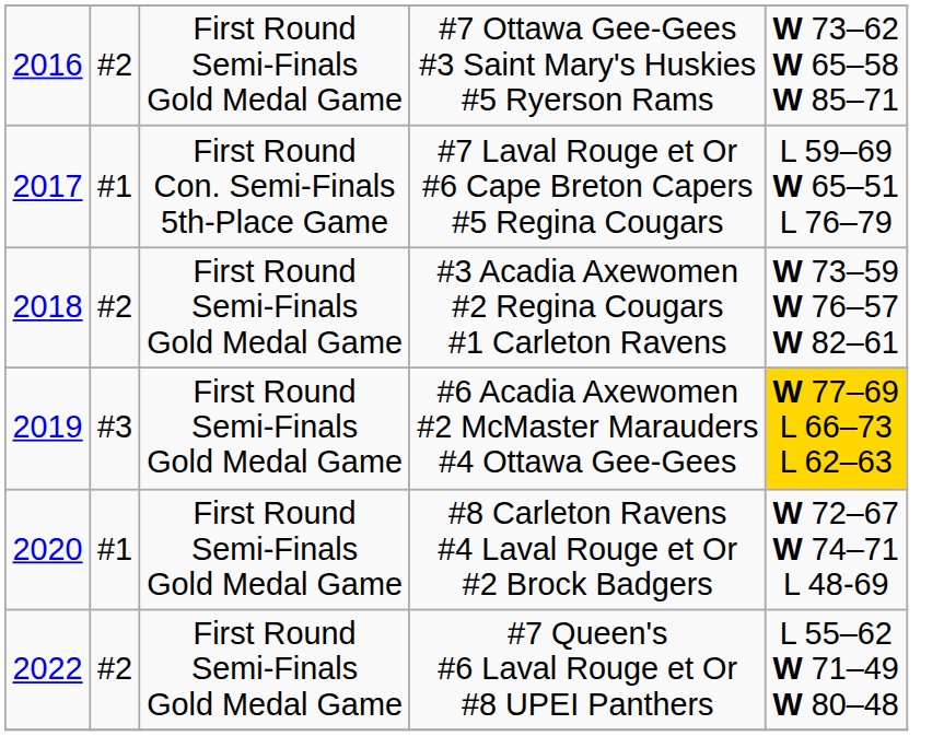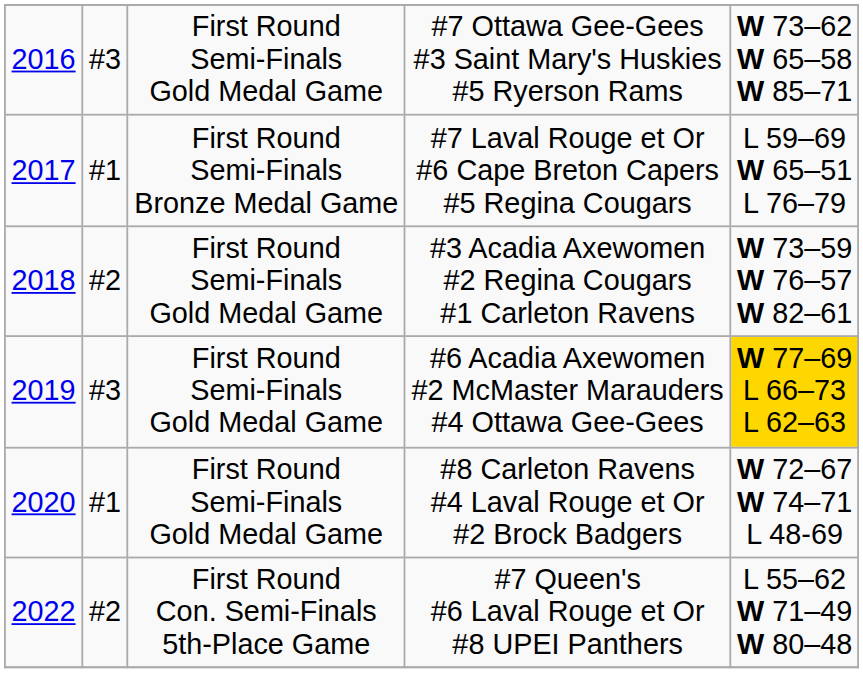#7 Ottawa Gee-Gees #3 Saint Mary's Huskies #5 Ryerson Rams | column 2: #2 -> #3
#7 Laval Rouge et Or #6 Cape Breton Capers #5 Regina Cougars | column 3: First Round Con. Semi-Finals 5th-Place Game -> First Round Semi-Finals Bronze Medal Game
#7 Queen's #6 Laval Rouge et Or #8 UPEI Panthers | column 3: First Round Semi-Finals Gold Medal Game -> First Round Con. Semi-Finals 5th-Place Game
